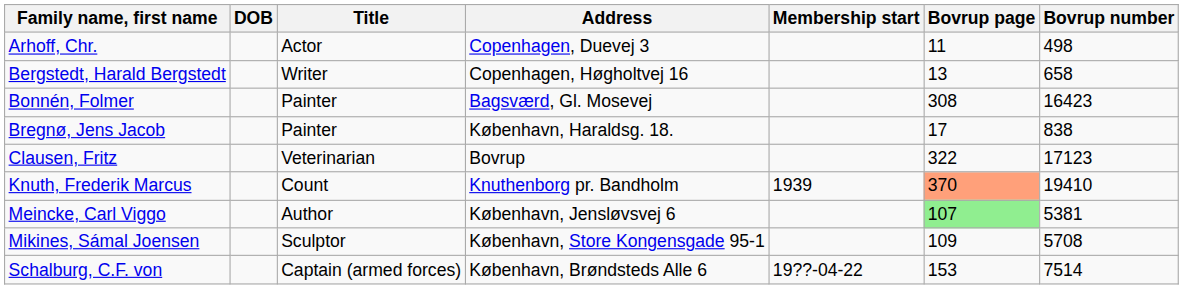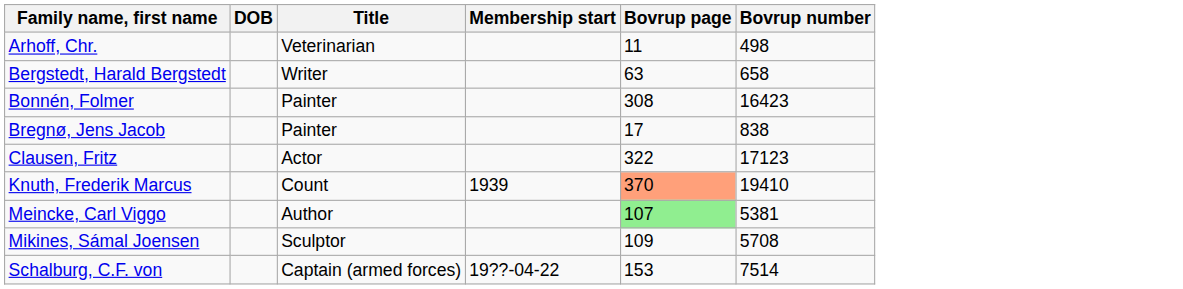- column: Address | Copenhagen, Duevej 3 | Copenhagen, Høgholtvej 16 | Bagsværd, Gl. Mosevej | København, Haraldsg. 18. | Bovrup | Knuthenborg pr. Bandholm | København, Jensløvsvej 6 | København, Store Kongensgade 95-1 | København, Brøndsteds Alle 6
Arhoff, Chr. | Title: Actor -> Veterinarian
Bergstedt, Harald Bergstedt | Bovrup page: 13 -> 63
Clausen, Fritz | Title: Veterinarian -> Actor
